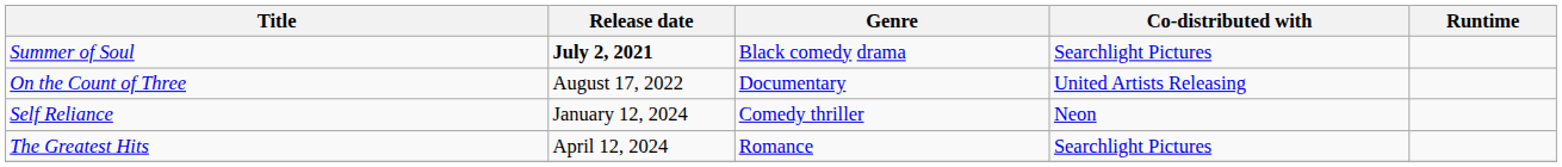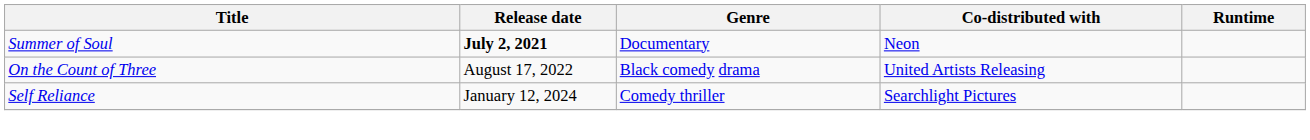Summer of Soul | Genre: Black comedy drama -> Documentary
Summer of Soul | Co-distributed with: Searchlight Pictures -> Neon
On the Count of Three | Genre: Documentary -> Black comedy drama
Self Reliance | Co-distributed with: Neon -> Searchlight Pictures
- row: The Greatest Hits | April 12, 2024 | Romance | Searchlight Pictures
